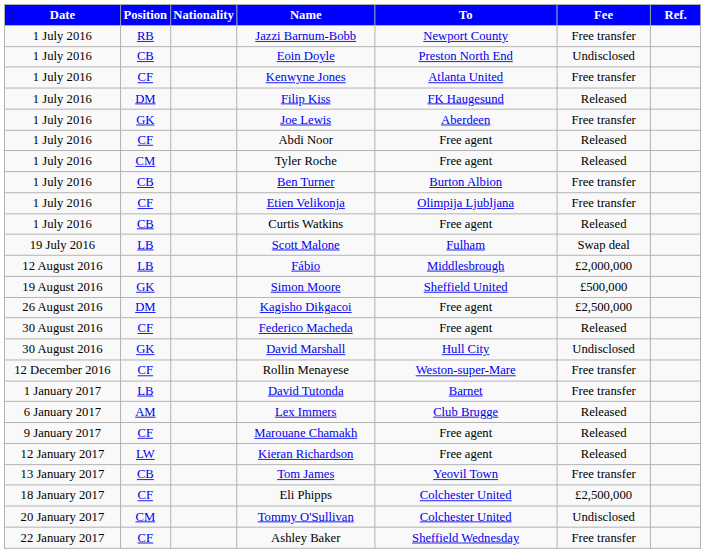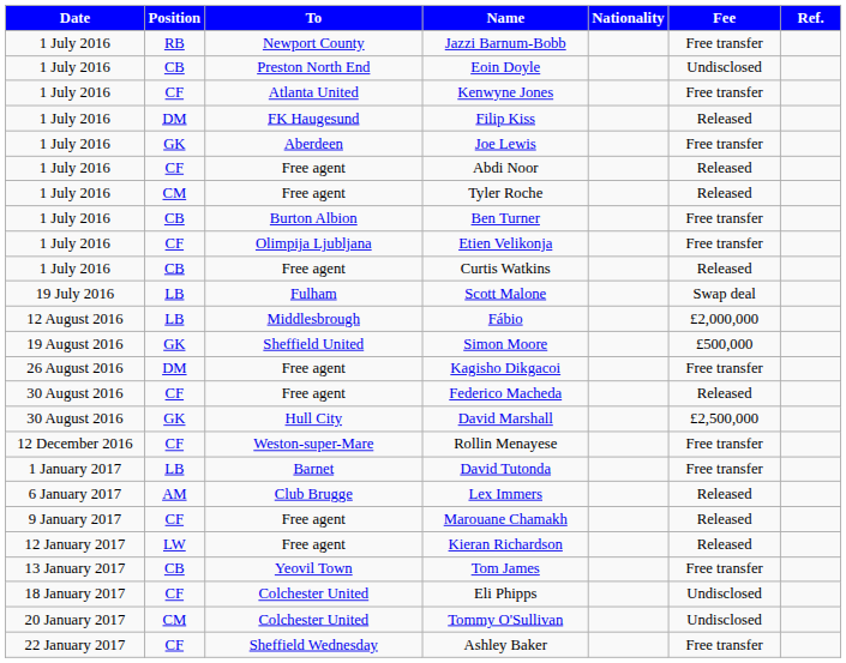columns swapped: Nationality <-> To
Kagisho Dikgacoi | Fee: £2,500,000 -> Free transfer
David Marshall | Fee: Undisclosed -> £2,500,000
Eli Phipps | Fee: £2,500,000 -> Undisclosed
